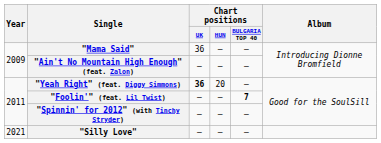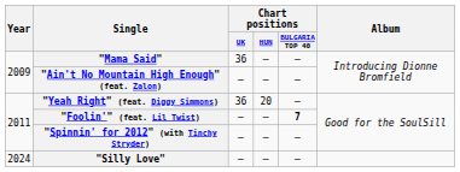"Yeah Right" (feat. Diggy Simmons) | Chart positions / UK: bold -> normal
"Silly Love" | Year: 2021 -> 2024
